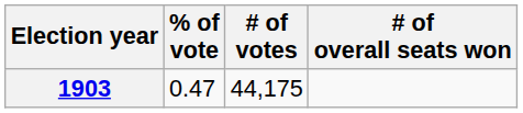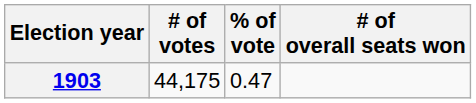columns swapped: # of votes <-> % of vote
